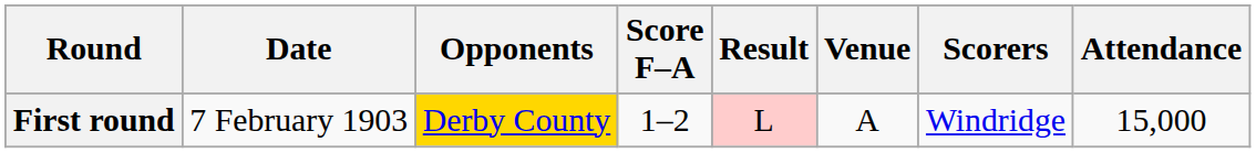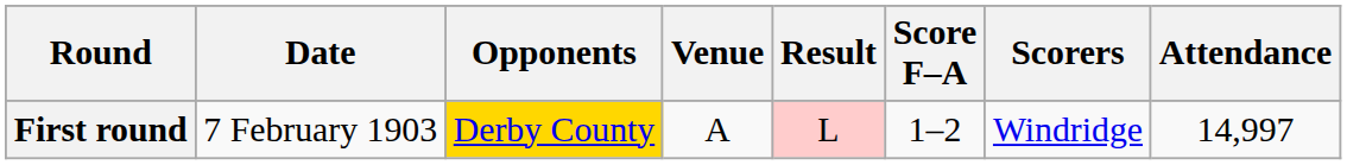columns swapped: Venue <-> Score F–A
First round | Attendance: 15,000 -> 14,997
